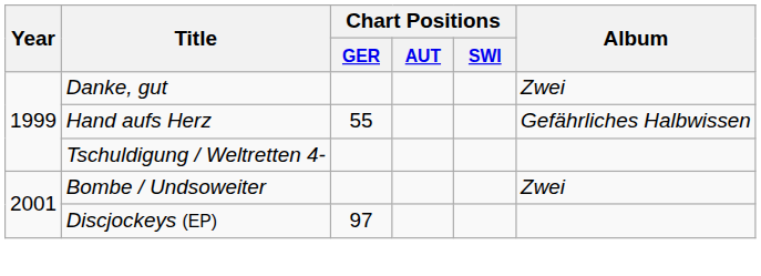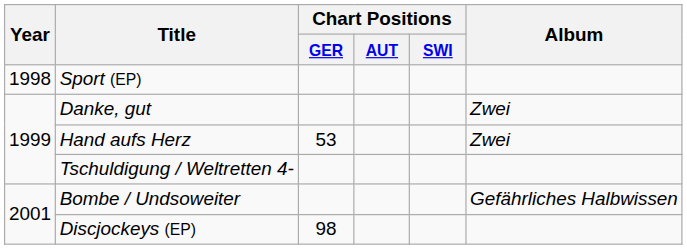+ row: 1998 | Sport (EP)
Hand aufs Herz | Chart Positions / GER: 55 -> 53
Hand aufs Herz | Album: Gefährliches Halbwissen -> Zwei
Bombe / Undsoweiter | Album: Zwei -> Gefährliches Halbwissen
Discjockeys (EP) | Chart Positions / GER: 97 -> 98
